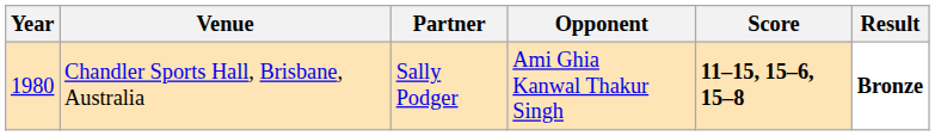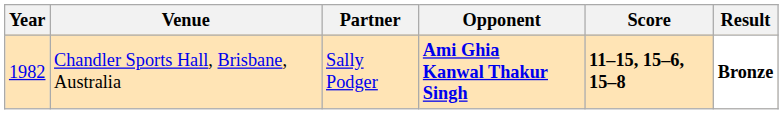Chandler Sports Hall, Brisbane, Australia | Year: 1980 -> 1982
Chandler Sports Hall, Brisbane, Australia | Opponent: normal -> bold
